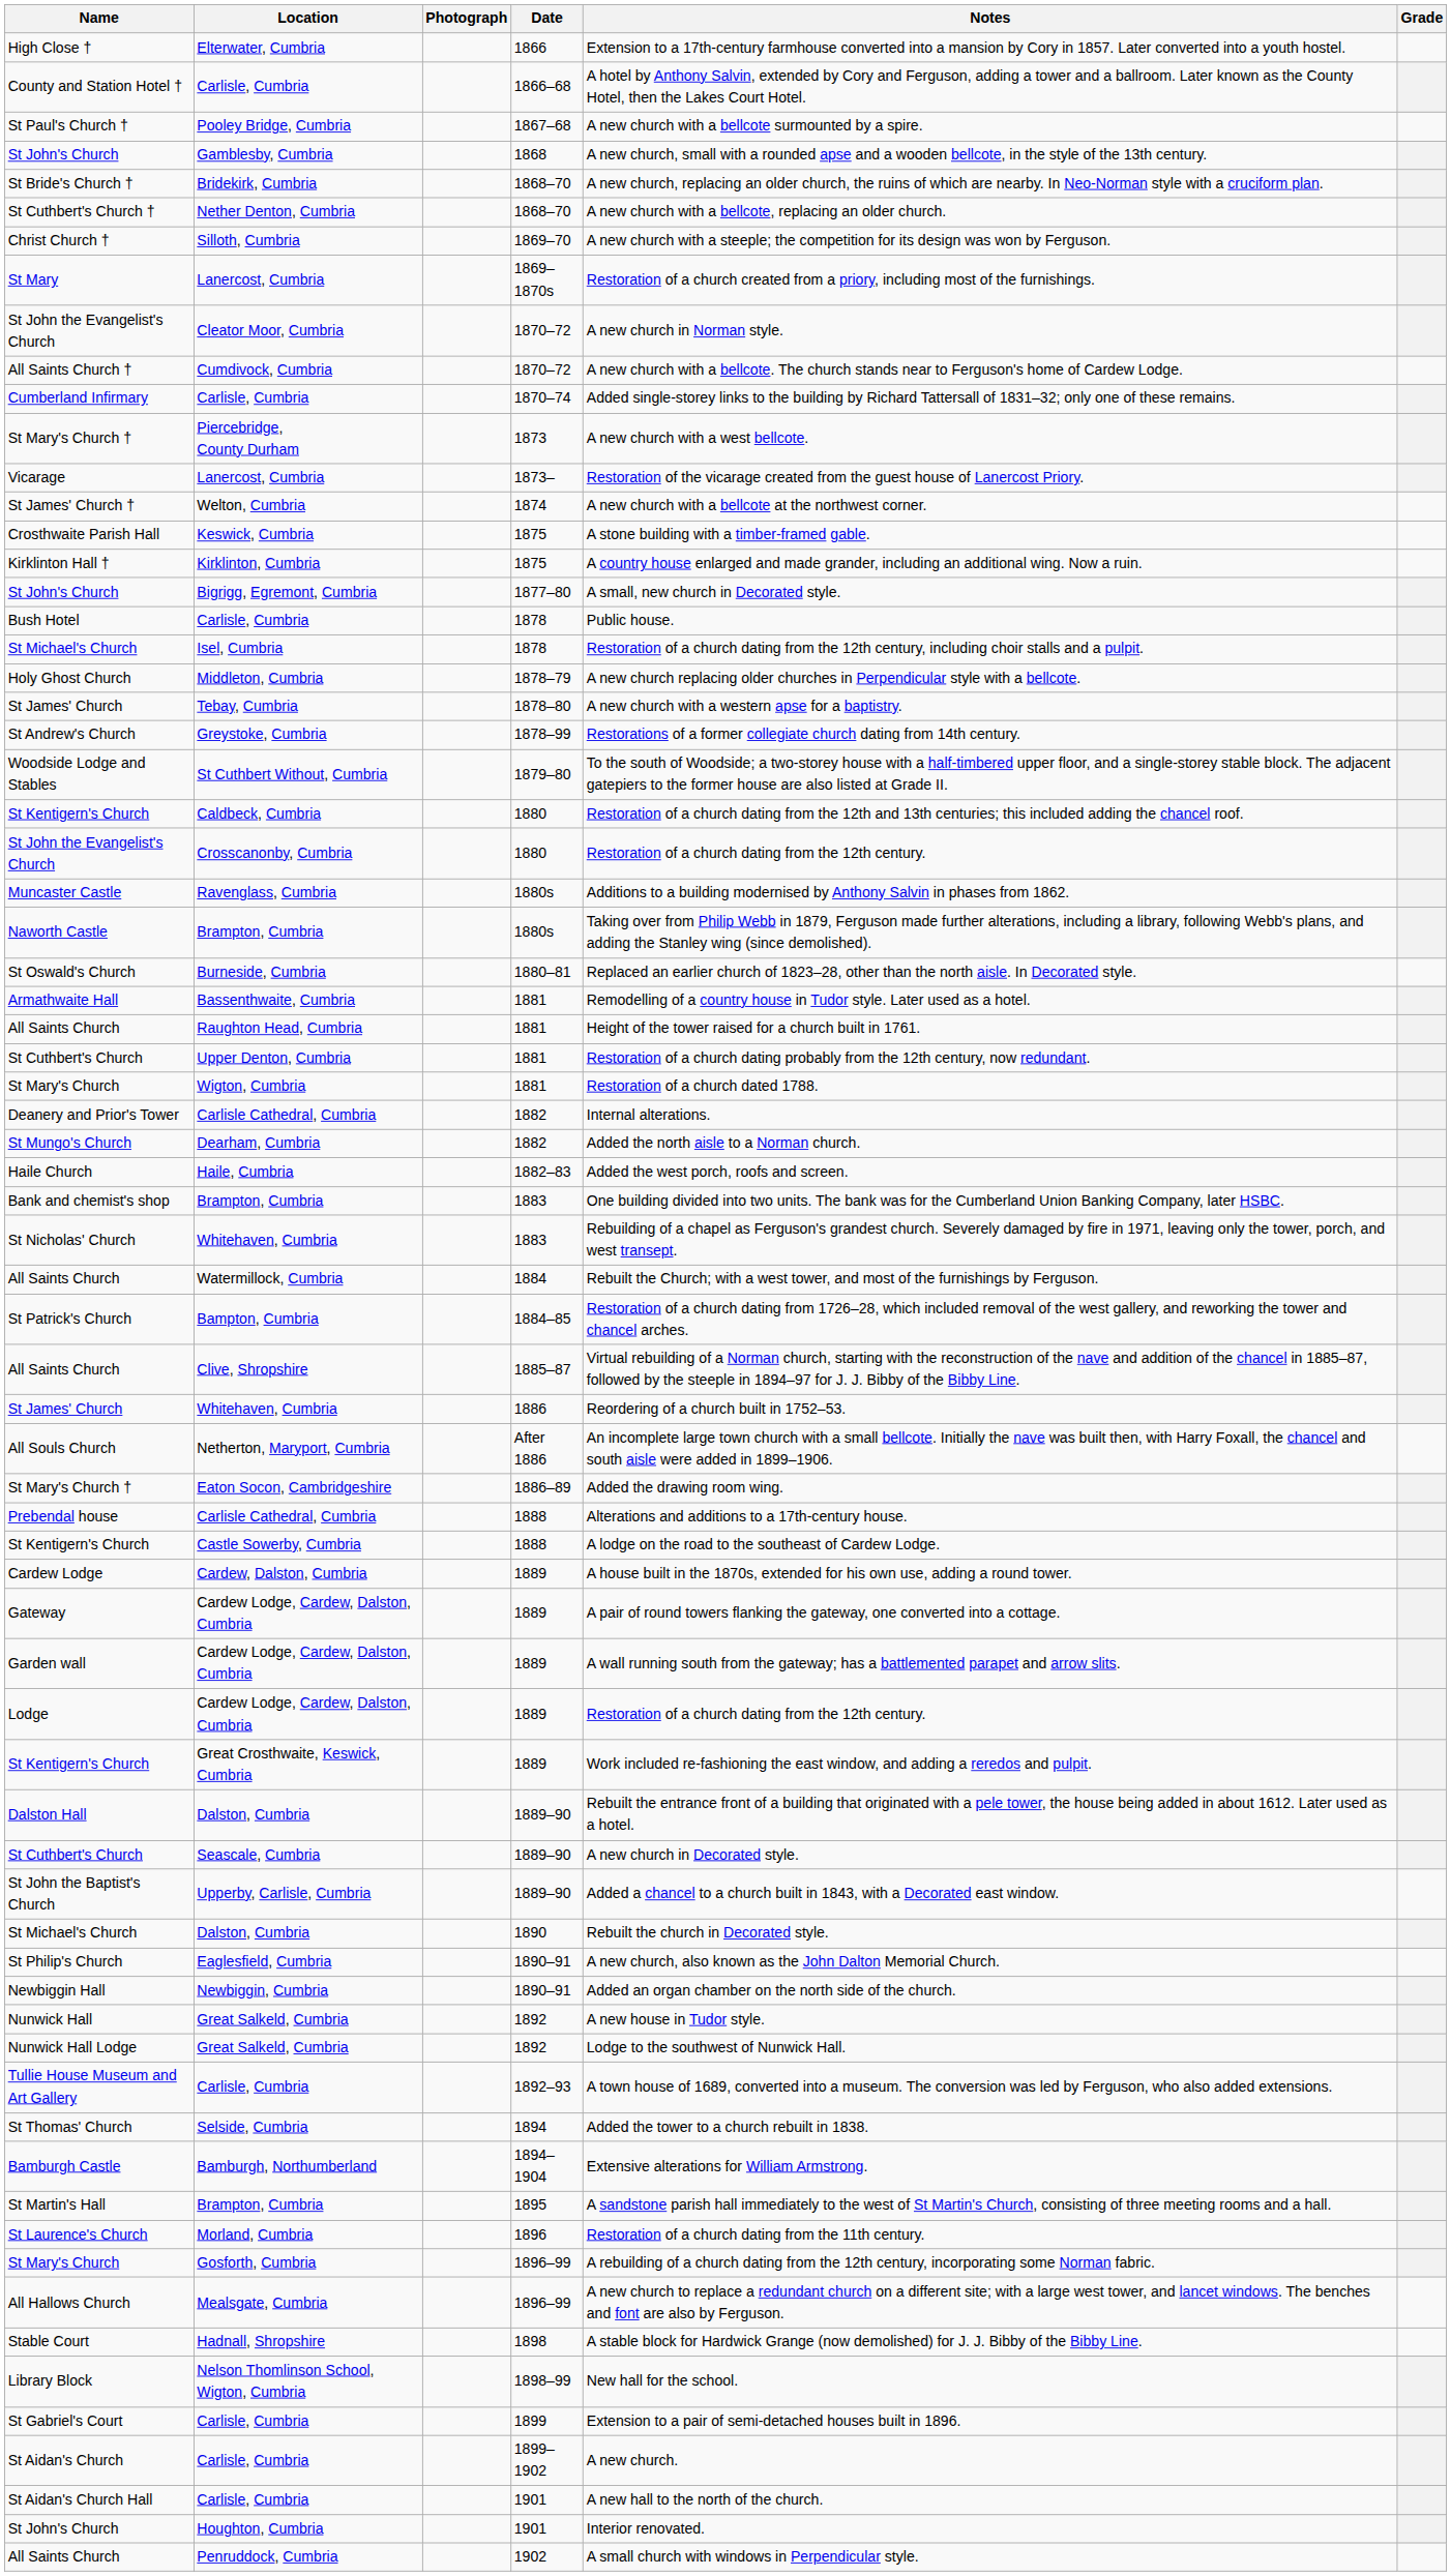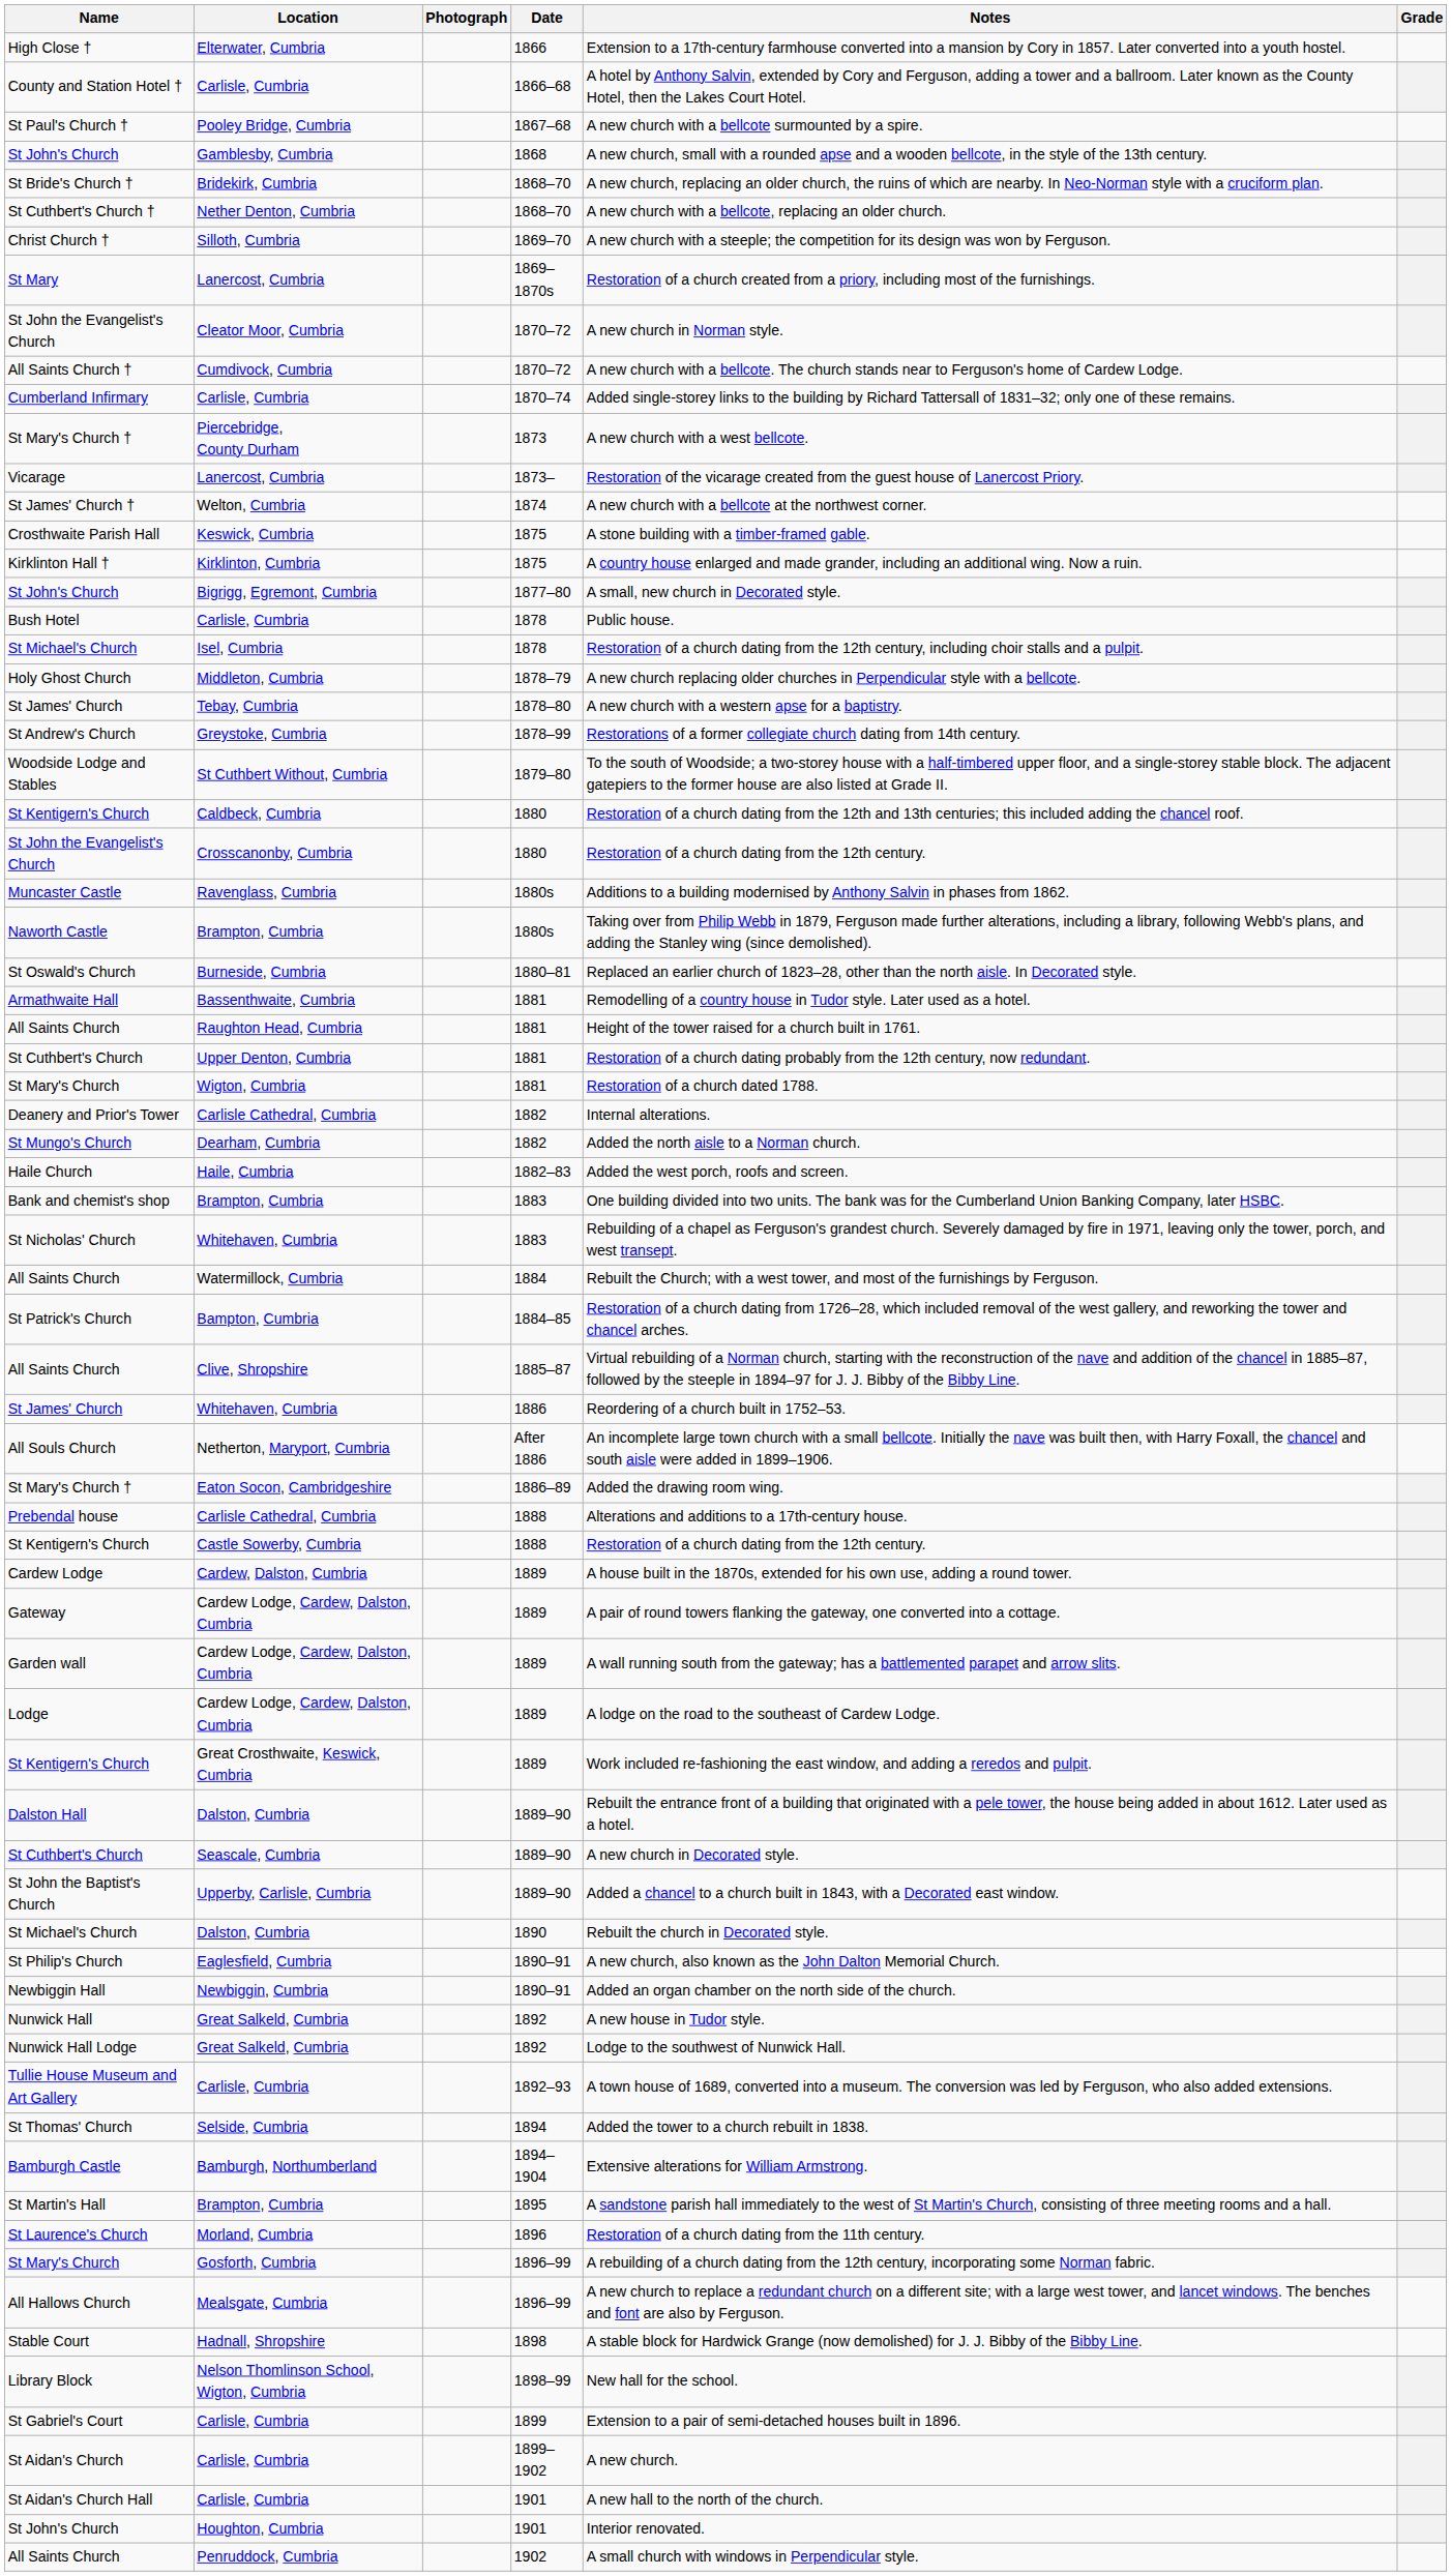St Kentigern's Church / Castle Sowerby, Cumbria | Notes: A lodge on the road to the southeast of Cardew Lodge. -> Restoration of a church dating from the 12th century.
Lodge | Notes: Restoration of a church dating from the 12th century. -> A lodge on the road to the southeast of Cardew Lodge.
